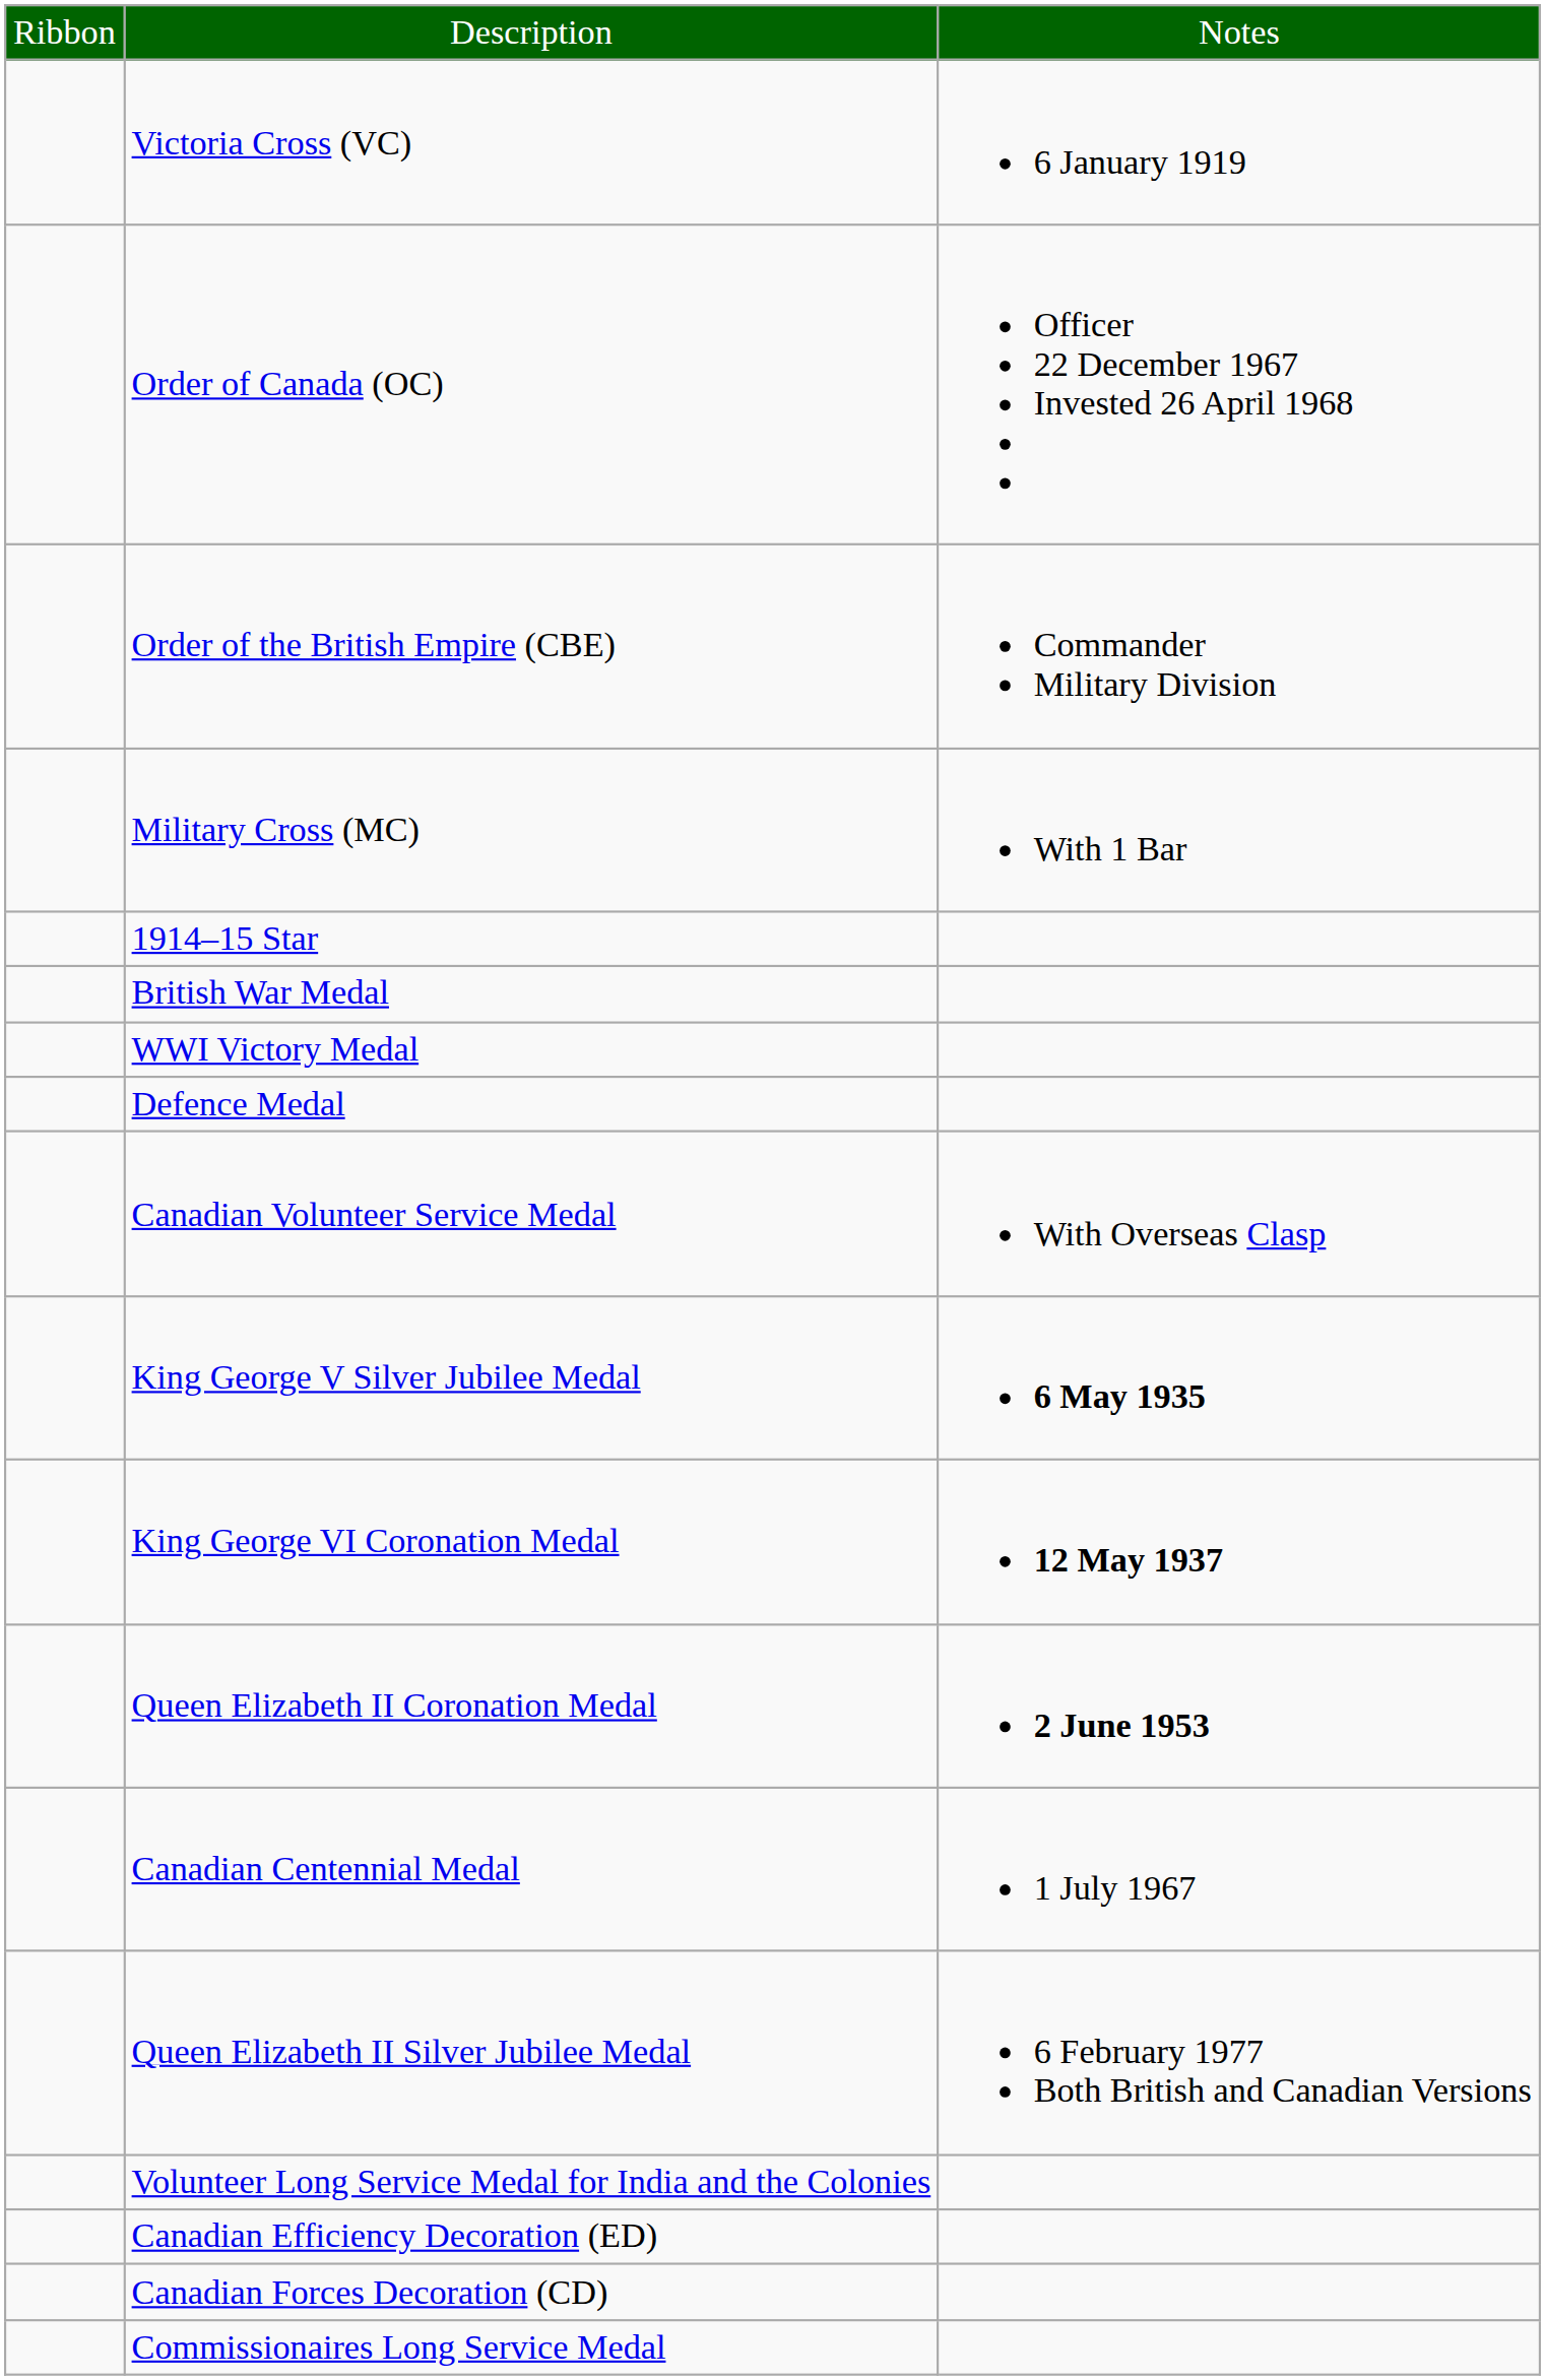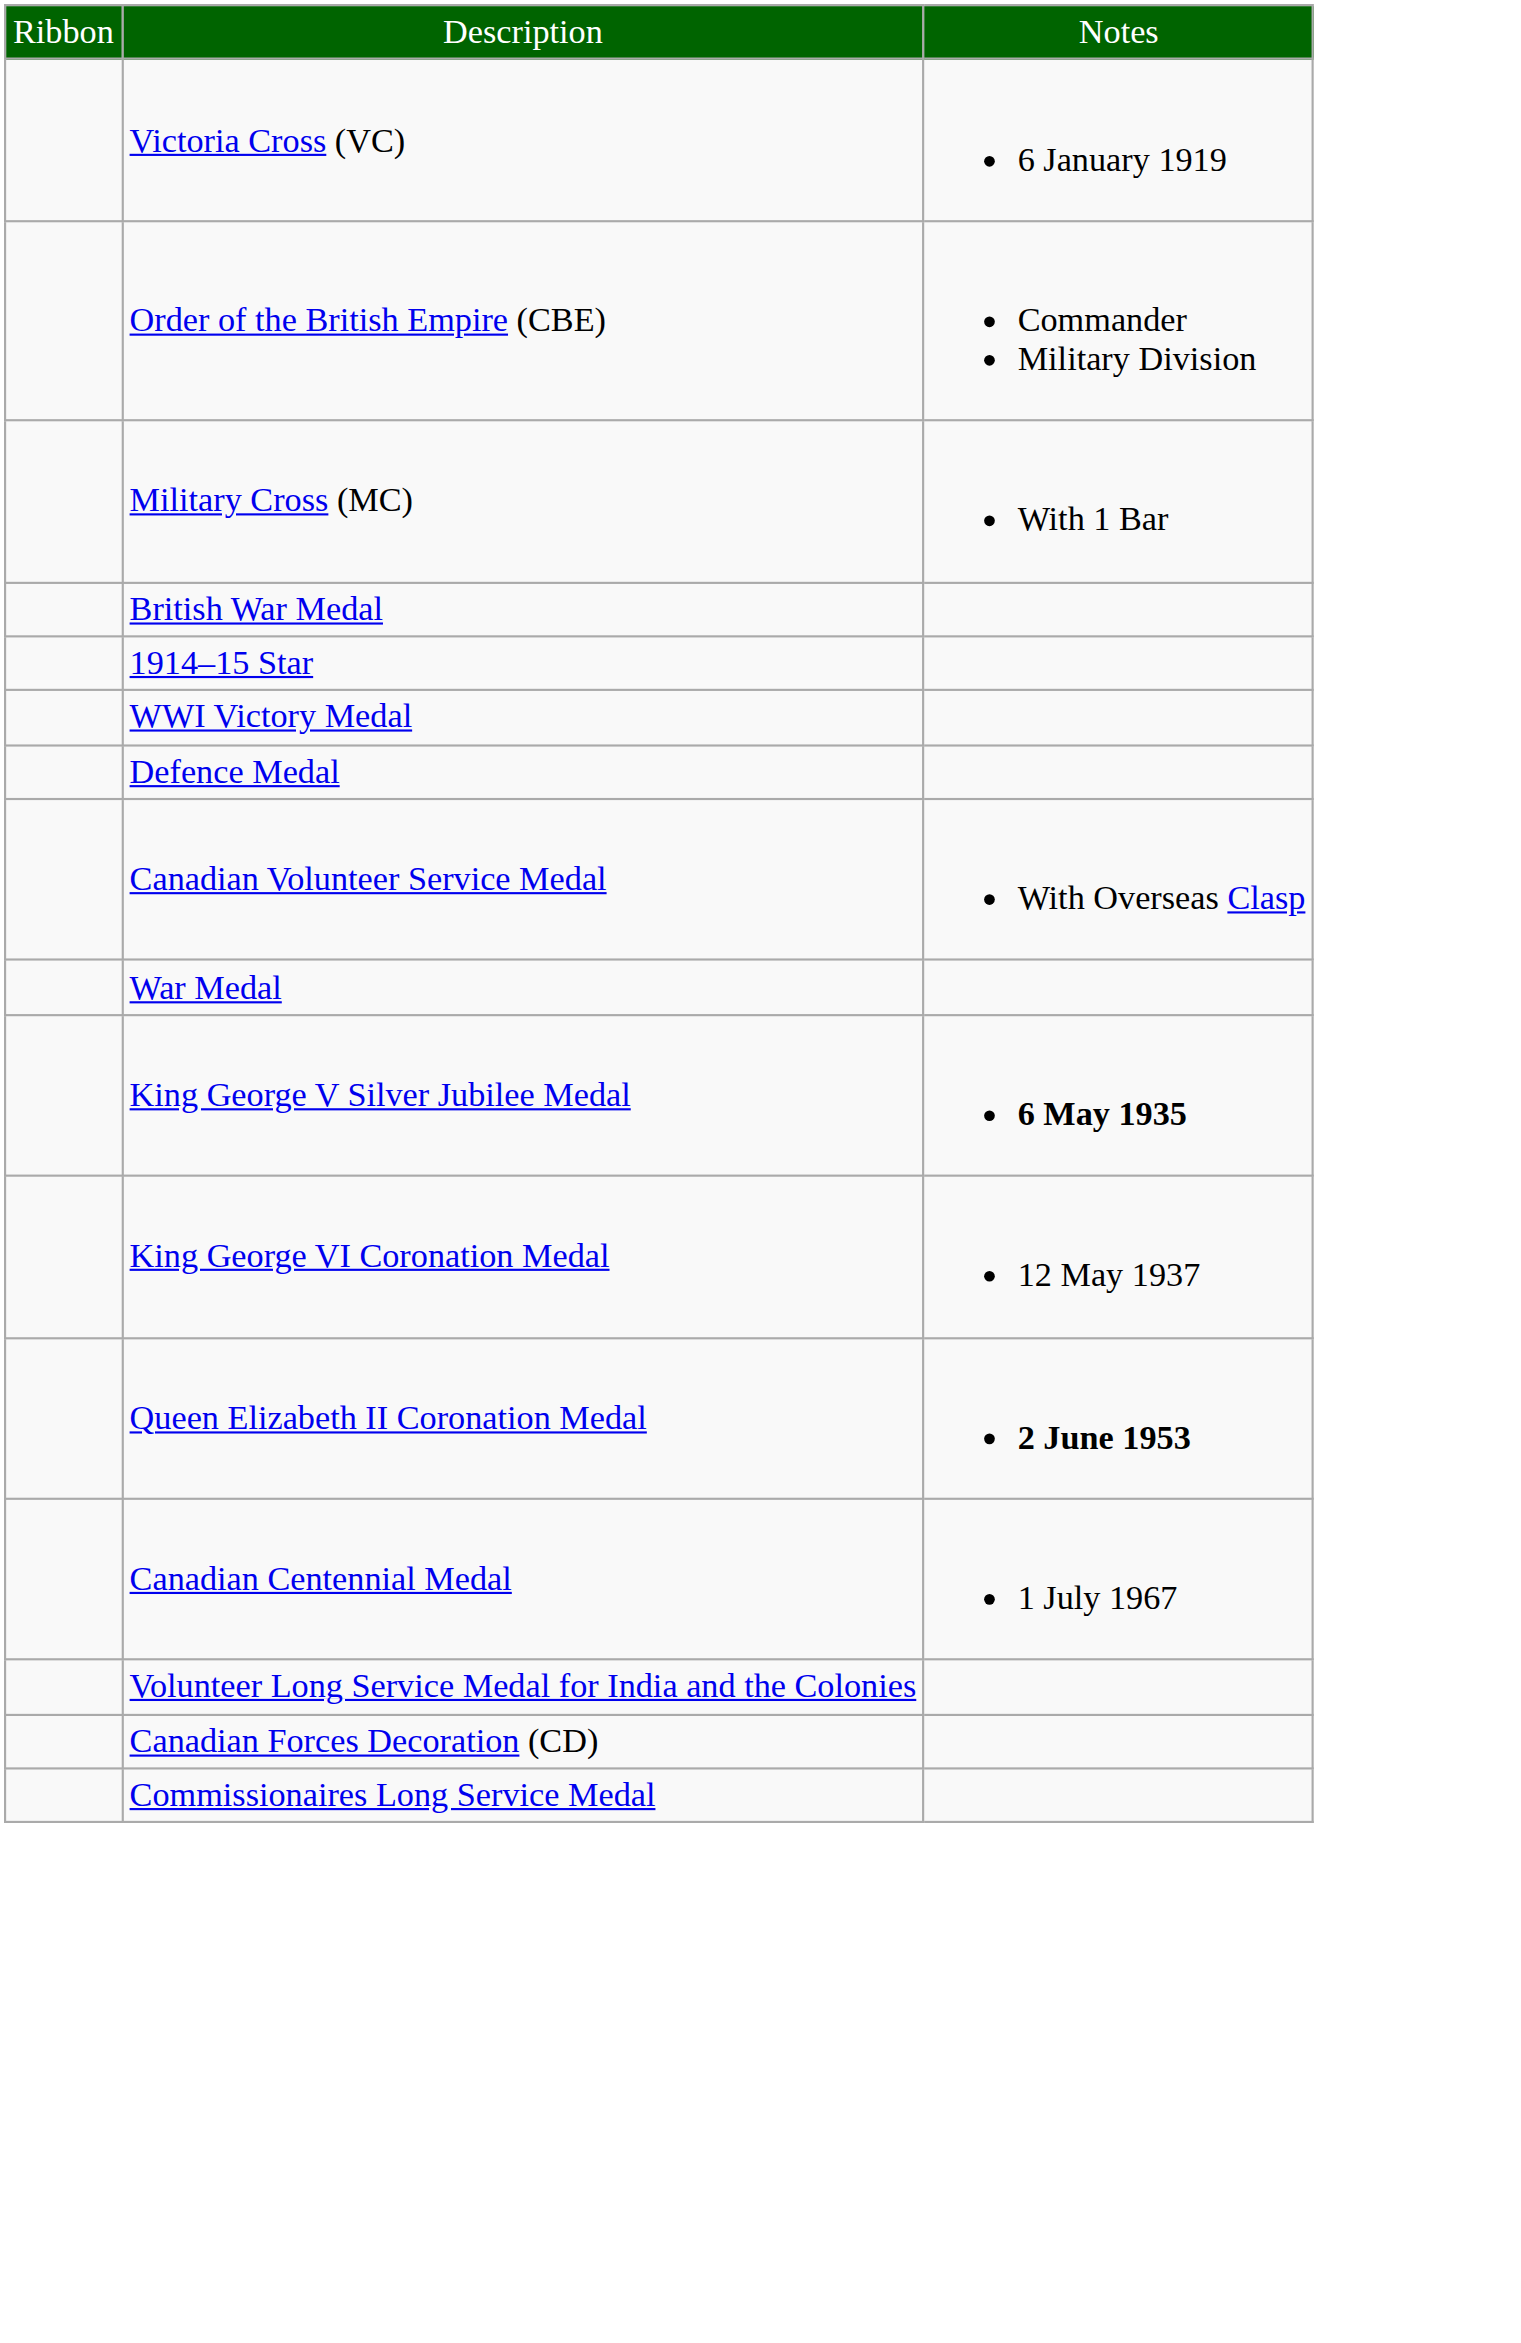- row: Order of Canada (OC) | Officer 22 December 1967 Invested 26 April 1968
rows swapped: 1914–15 Star <-> British War Medal
+ row: War Medal
King George VI Coronation Medal | column 3: bold -> normal
- row: Queen Elizabeth II Silver Jubilee Medal | 6 February 1977 Both British and Canadian Versions
- row: Canadian Efficiency Decoration (ED)
